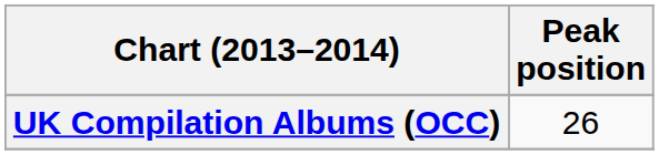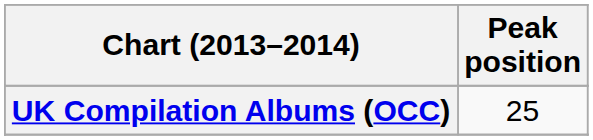UK Compilation Albums (OCC) | Peak position: 26 -> 25
